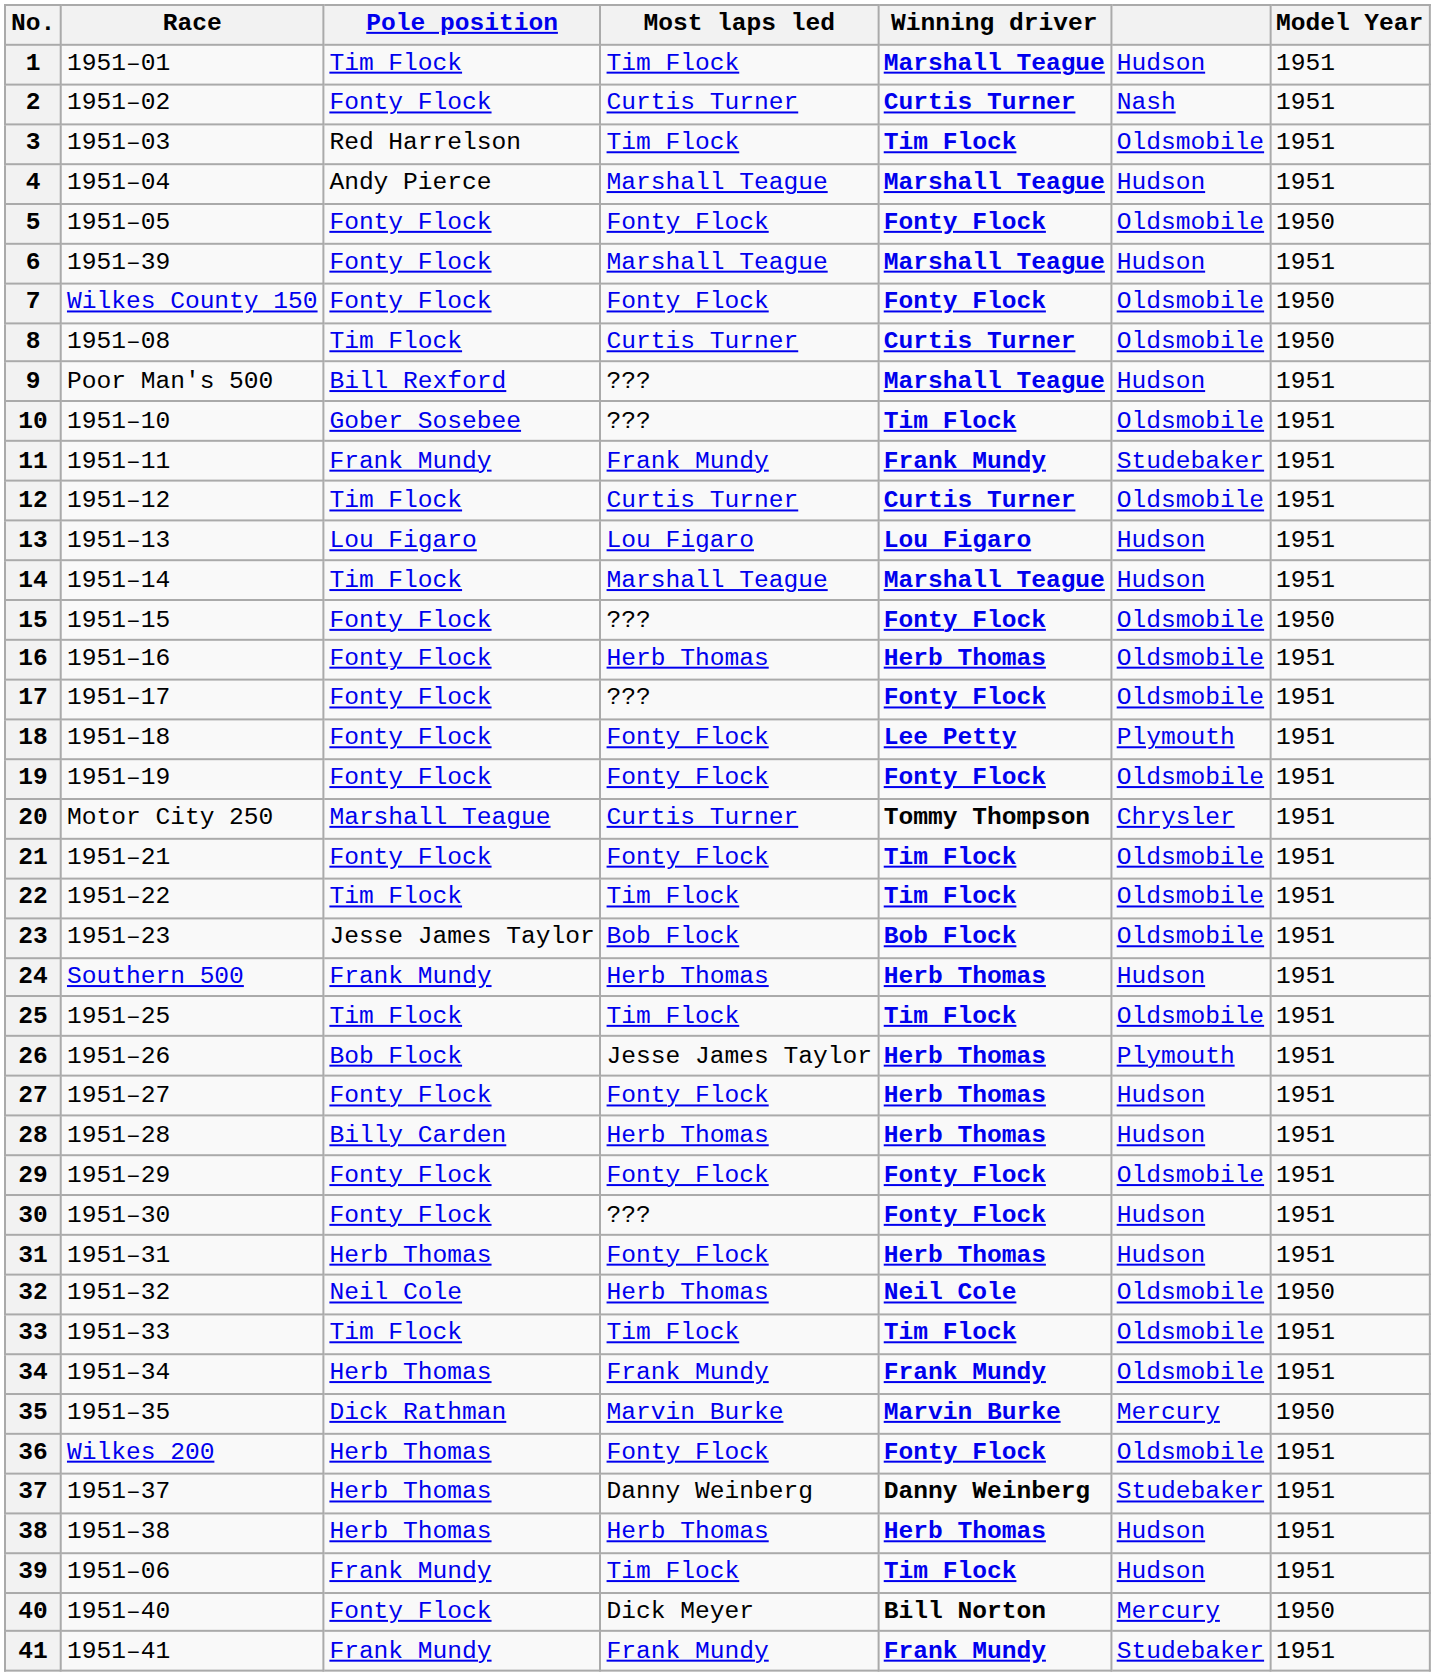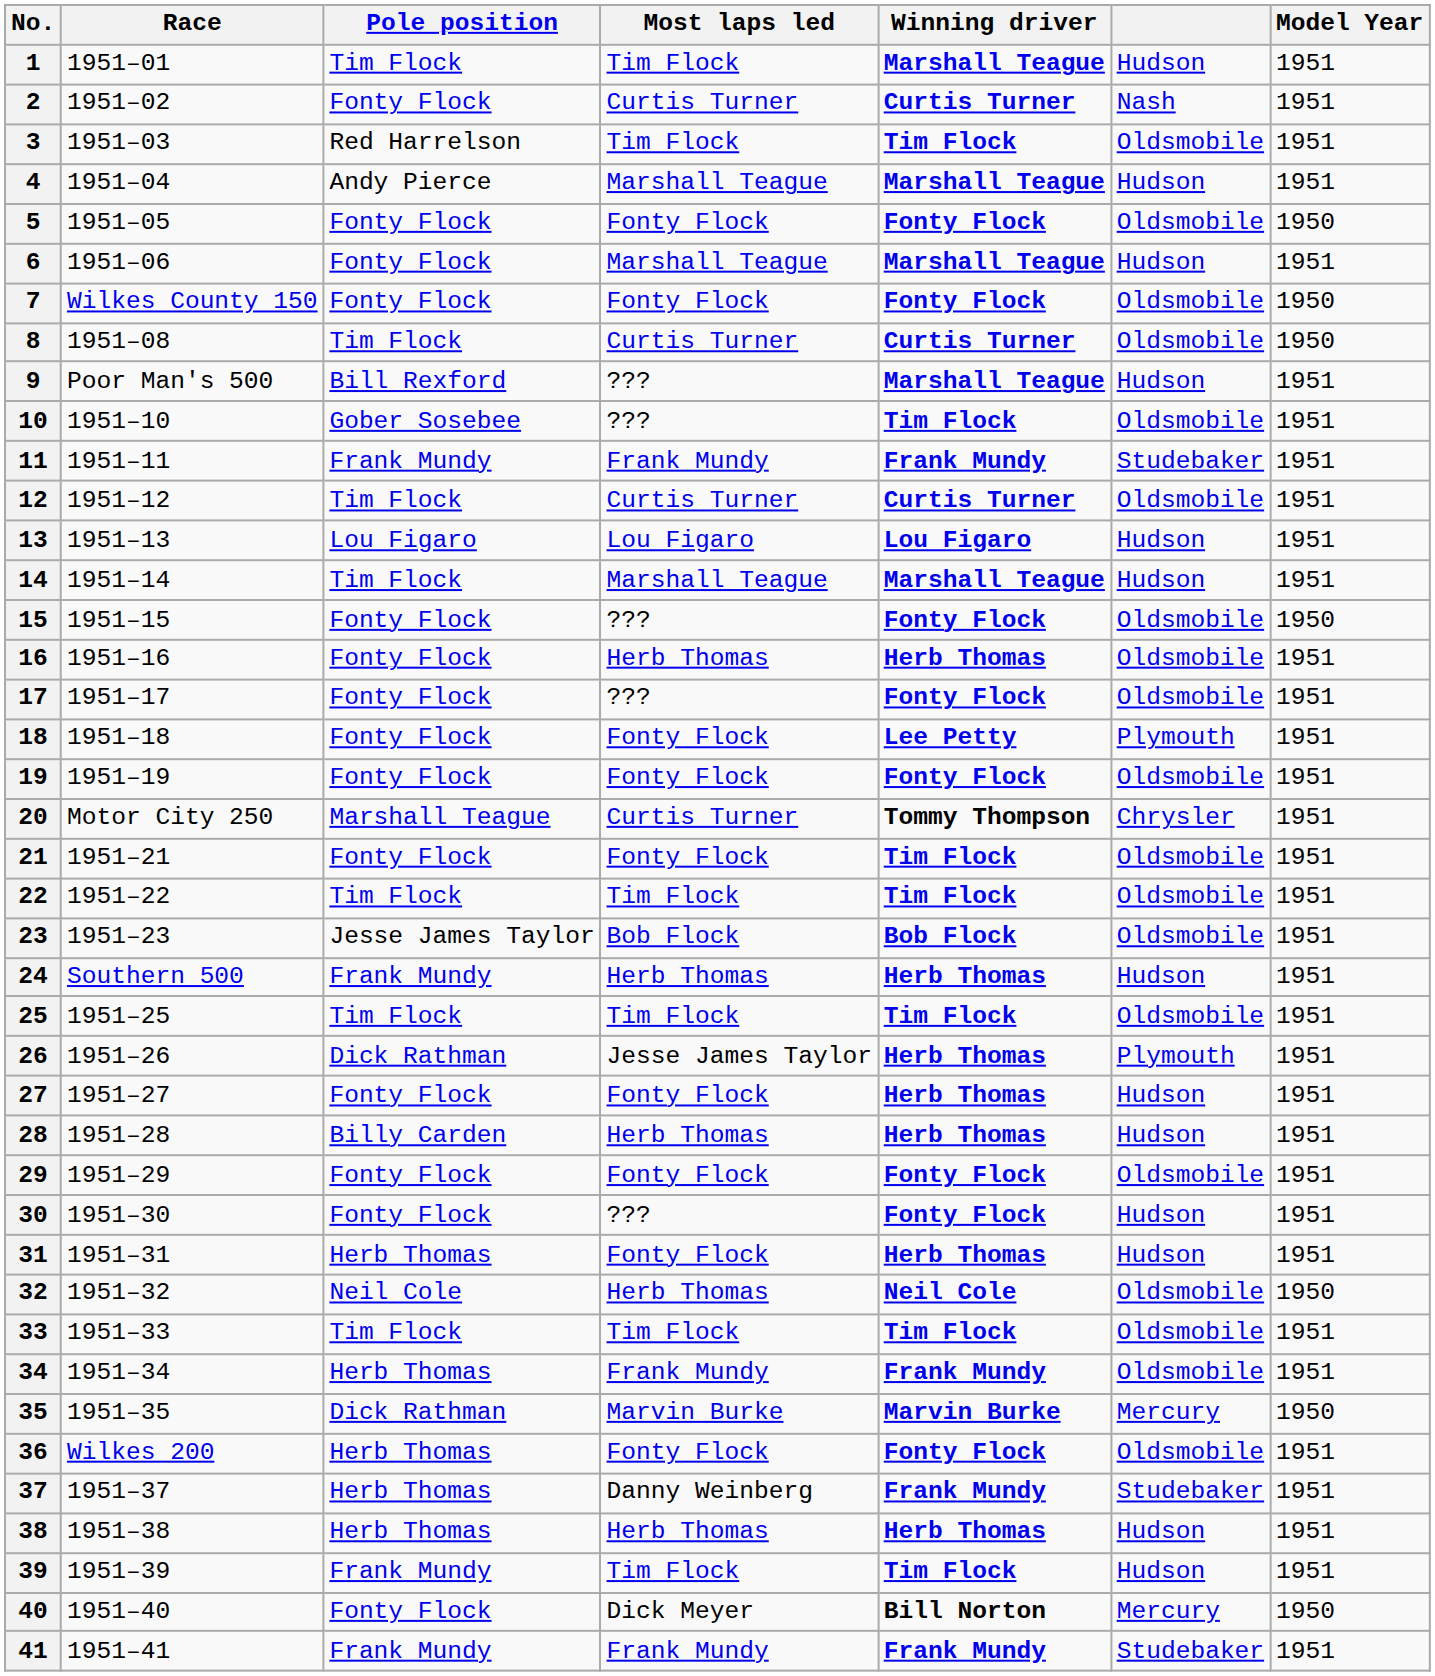6 | Race: 1951–39 -> 1951–06
26 | Pole position: Bob Flock -> Dick Rathman
37 | Winning driver: Danny Weinberg -> Frank Mundy
39 | Race: 1951–06 -> 1951–39
